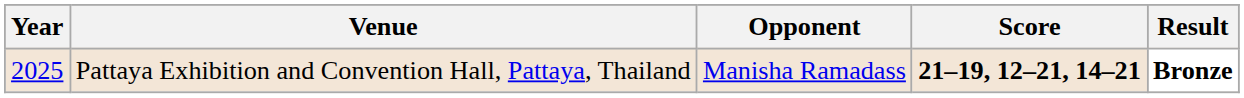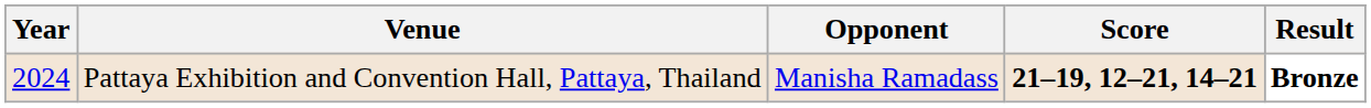Pattaya Exhibition and Convention Hall, Pattaya, Thailand | Year: 2025 -> 2024
